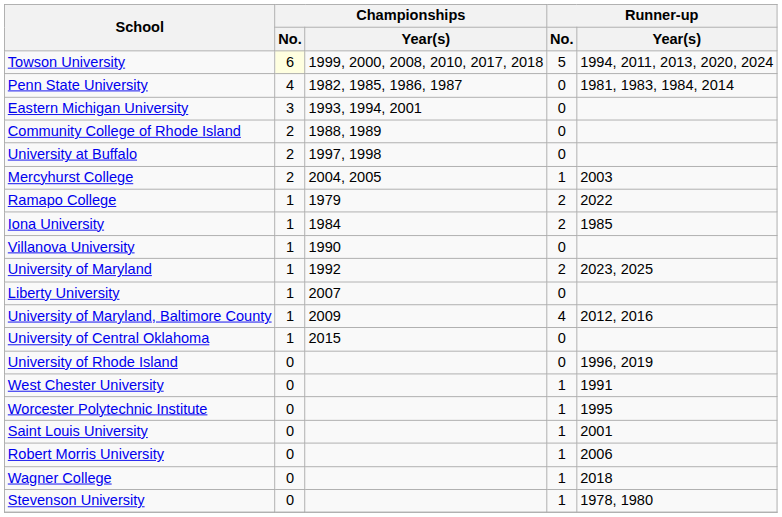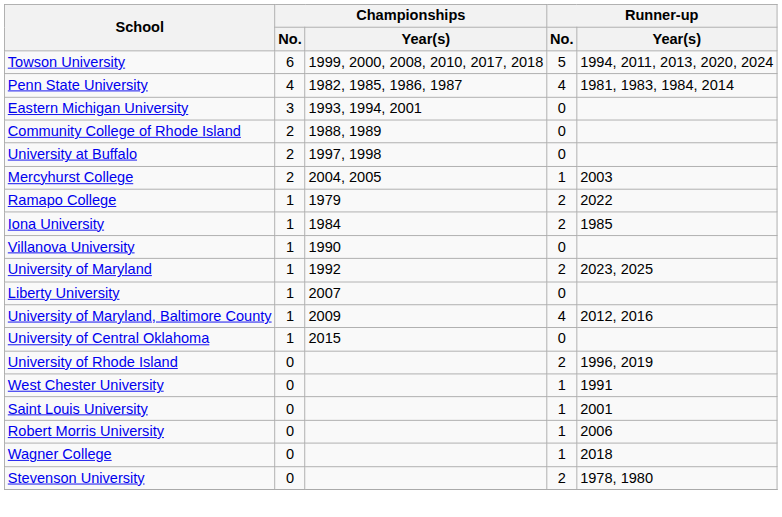Towson University | Championships / No.: lightyellow background -> no background
Penn State University | Runner-up / No.: 0 -> 4
University of Rhode Island | Runner-up / No.: 0 -> 2
- row: Worcester Polytechnic Institute | 0 | 1 | 1995
Stevenson University | Runner-up / No.: 1 -> 2
